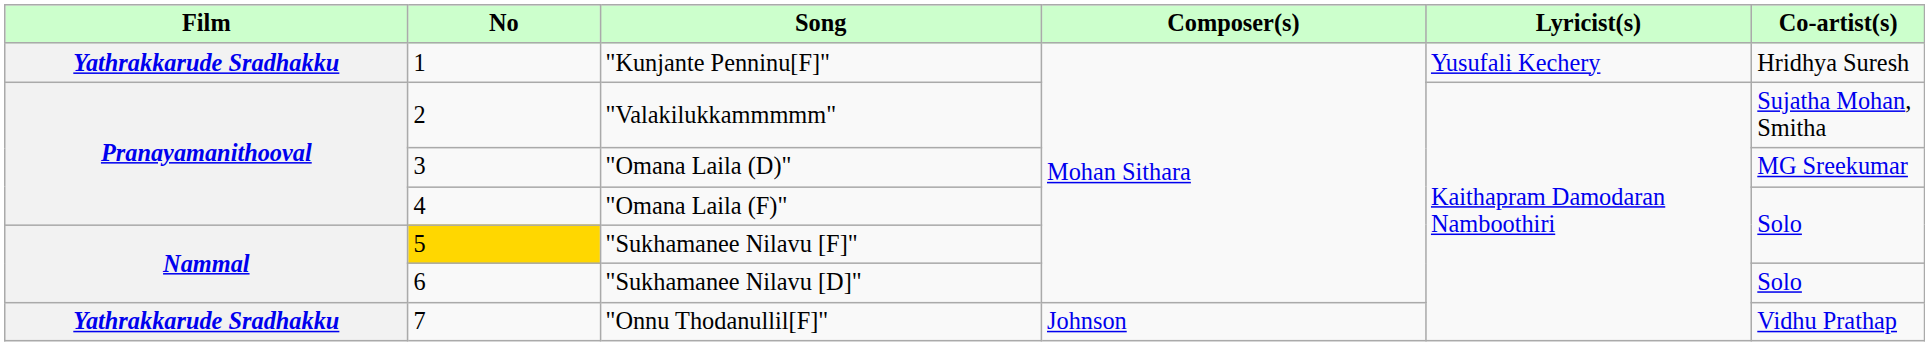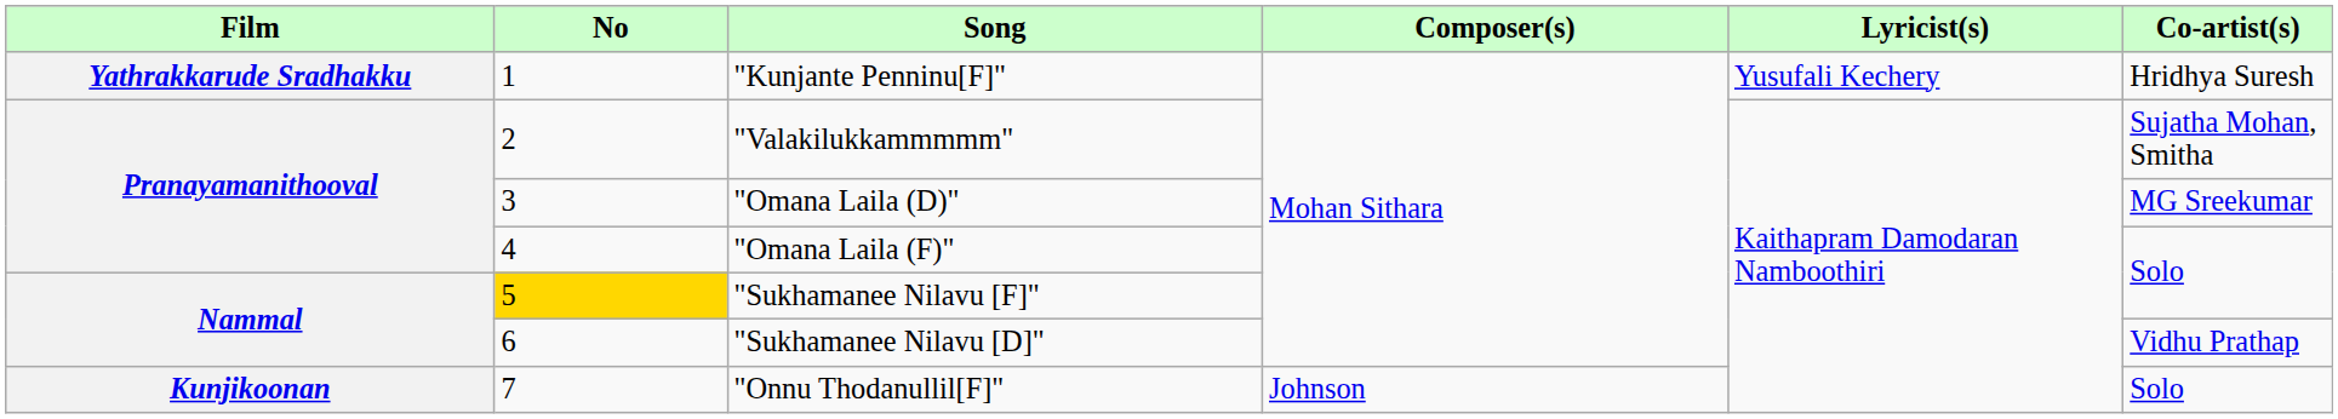"Sukhamanee Nilavu [D]" | Co-artist(s): Solo -> Vidhu Prathap
"Onnu Thodanullil[F]" | Film: Yathrakkarude Sradhakku -> Kunjikoonan
"Onnu Thodanullil[F]" | Co-artist(s): Vidhu Prathap -> Solo
